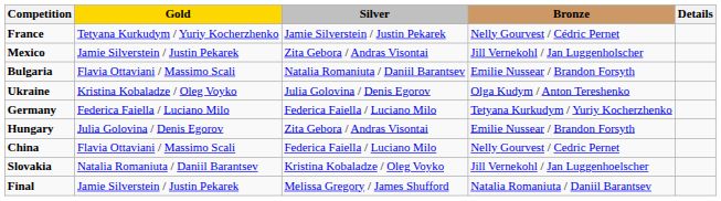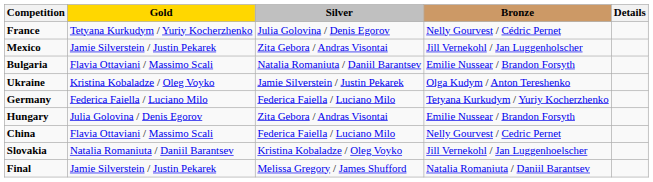France | Silver: Jamie Silverstein / Justin Pekarek -> Julia Golovina / Denis Egorov
Ukraine | Silver: Julia Golovina / Denis Egorov -> Jamie Silverstein / Justin Pekarek
